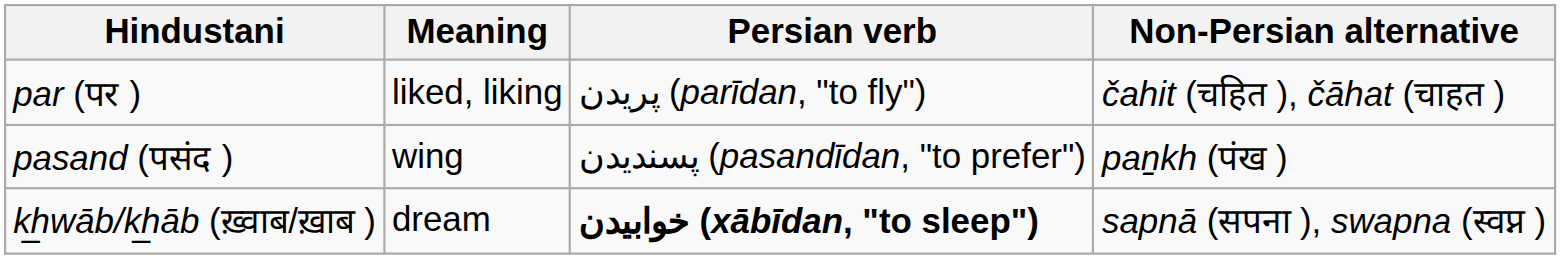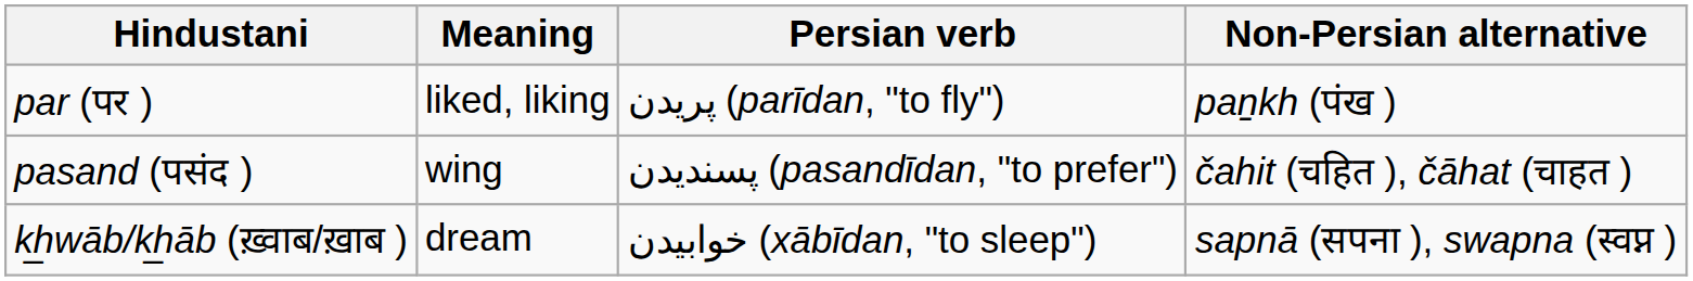par (पर ) | Non-Persian alternative: čahit (चहित ), čāhat (चाहत ) -> paṉkh (पंख )
pasand (पसंद ) | Non-Persian alternative: paṉkh (पंख ) -> čahit (चहित ), čāhat (चाहत )
k͟hwāb/k͟hāb (ख़्वाब/ख़ाब ) | Persian verb: bold -> normal
